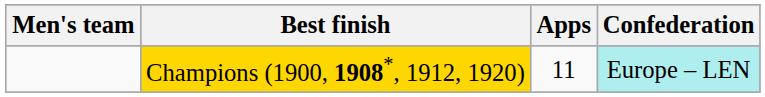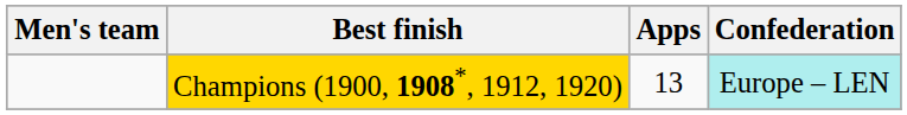Champions (1900, 1908*, 1912, 1920) | Apps: 11 -> 13
